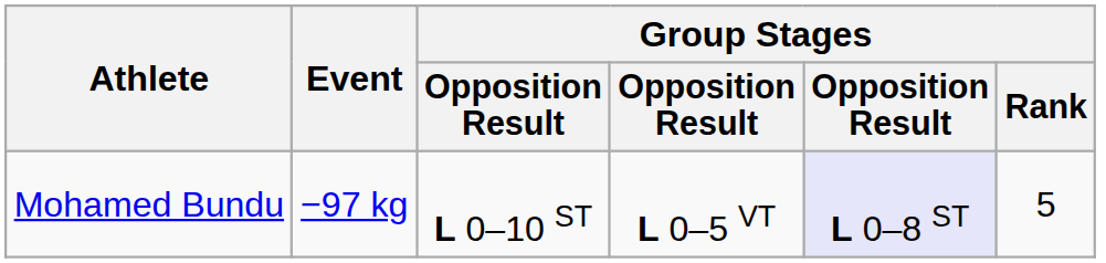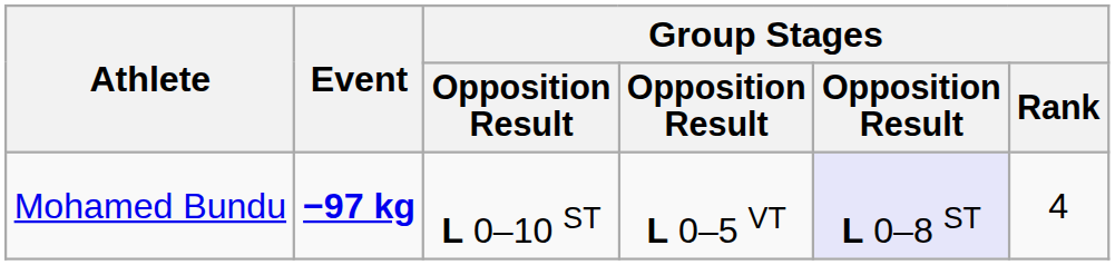Mohamed Bundu | Event: normal -> bold
Mohamed Bundu | Group Stages / Rank: 5 -> 4
